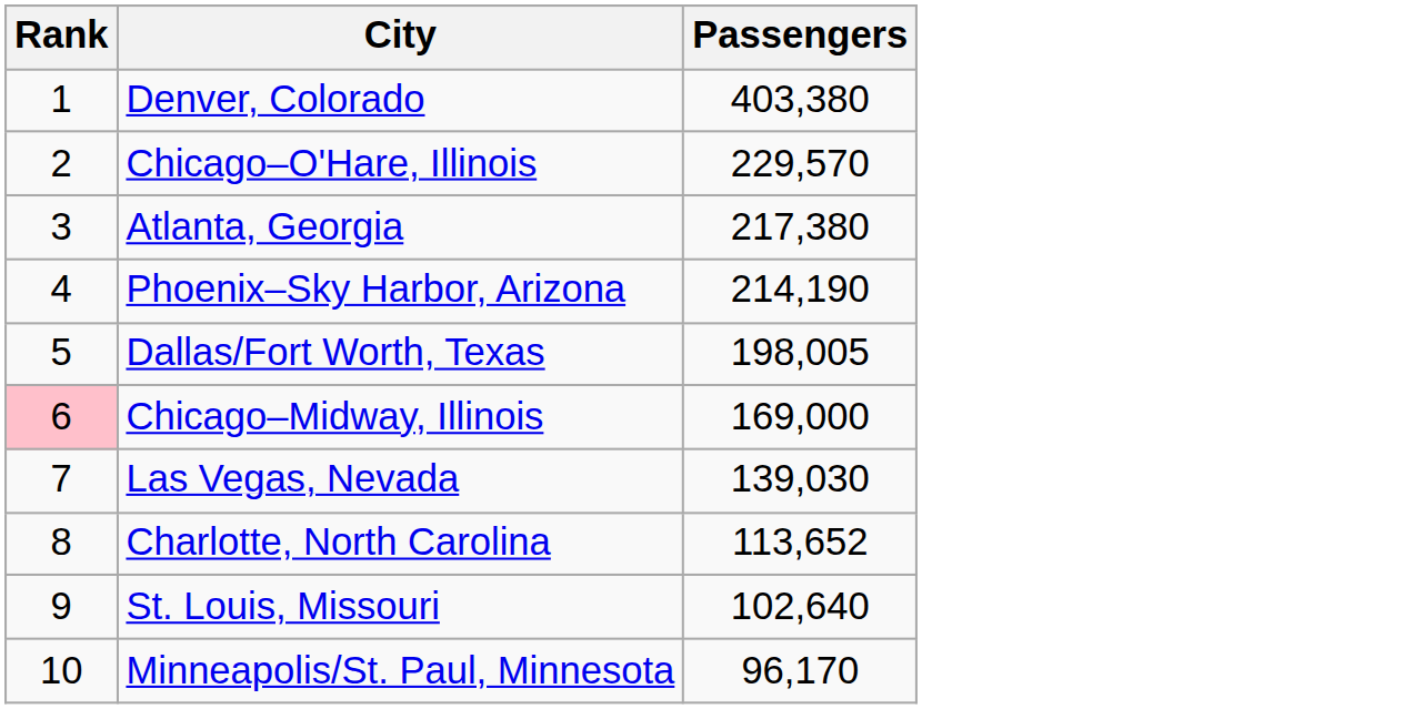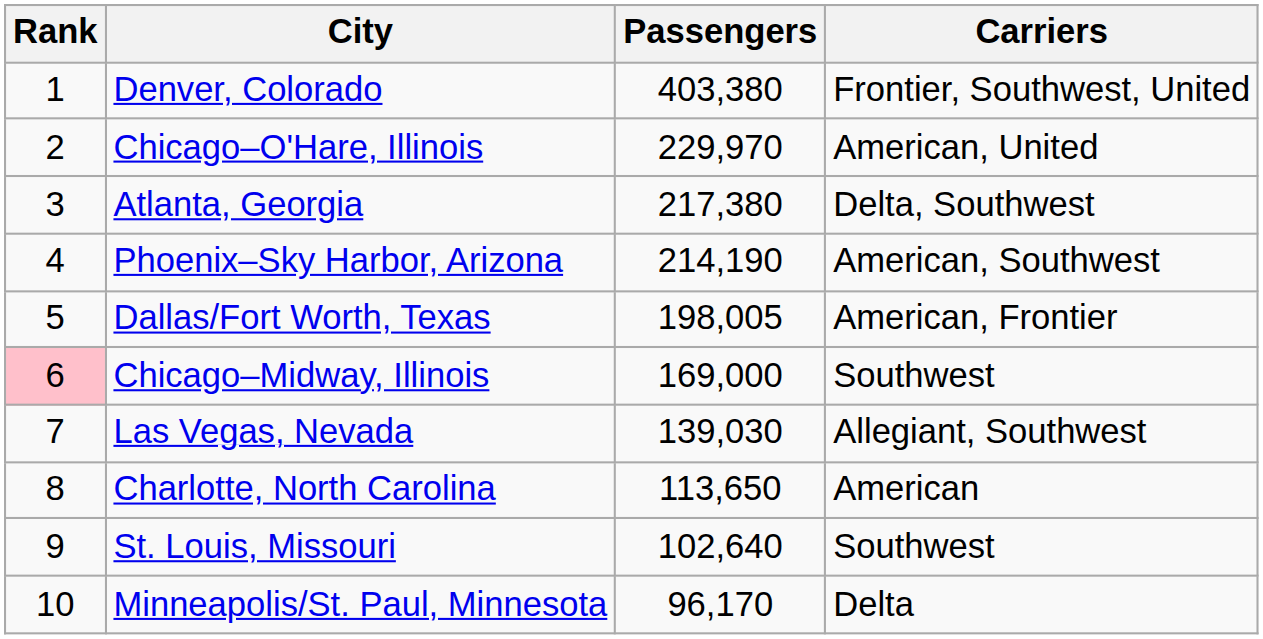+ column: Carriers | Frontier, Southwest, United | American, United | Delta, Southwest | American, Southwest | American, Frontier | Southwest | Allegiant, Southwest | American | Southwest | Delta
Chicago–O'Hare, Illinois | Passengers: 229,570 -> 229,970
Charlotte, North Carolina | Passengers: 113,652 -> 113,650
